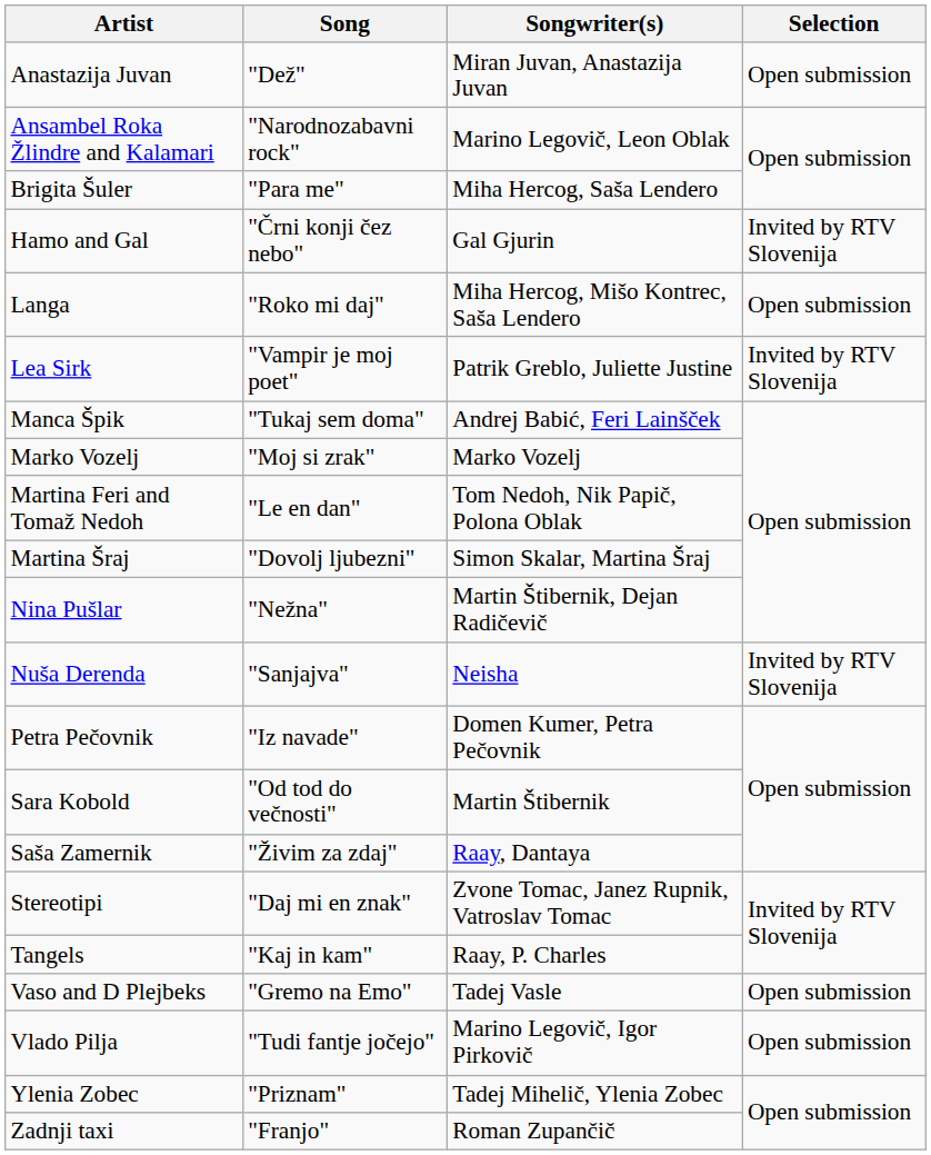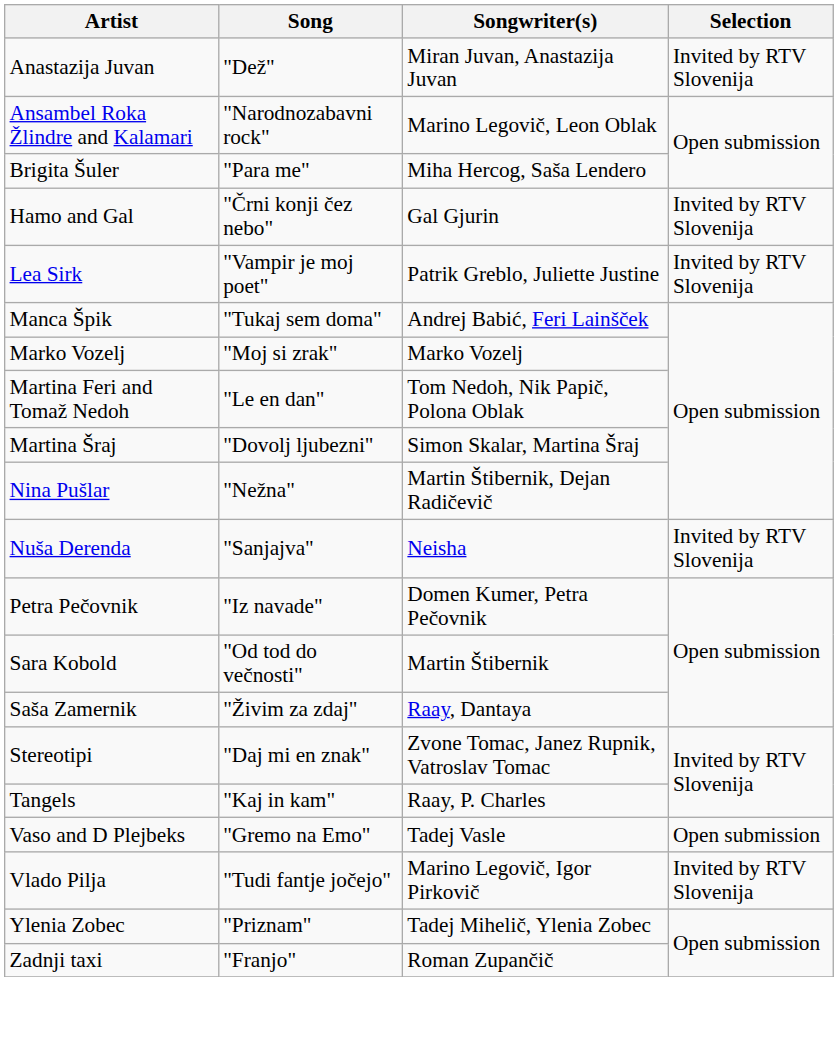Anastazija Juvan | Selection: Open submission -> Invited by RTV Slovenija
- row: Langa | "Roko mi daj" | Miha Hercog, Mišo Kontrec, Saša Lendero | Open submission
Vlado Pilja | Selection: Open submission -> Invited by RTV Slovenija
